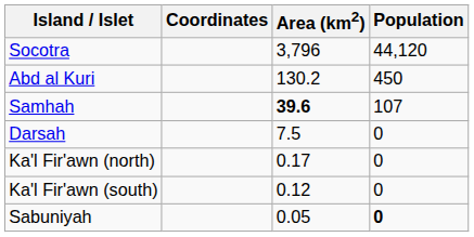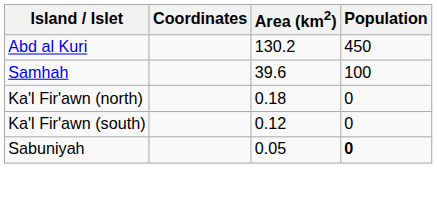- row: Socotra | 3,796 | 44,120
Samhah | Area (km2): bold -> normal
Samhah | Population: 107 -> 100
- row: Darsah | 7.5 | 0
Ka'l Fir'awn (north) | Area (km2): 0.17 -> 0.18
